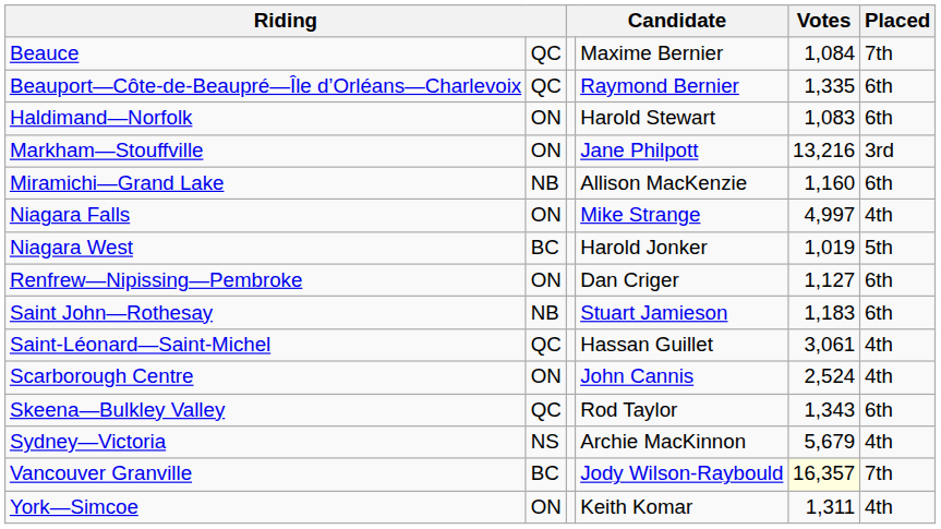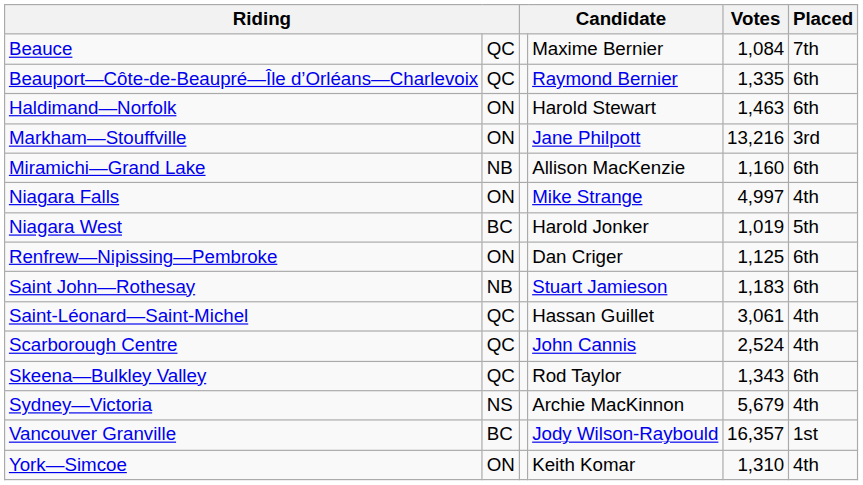Haldimand—Norfolk | Votes: 1,083 -> 1,463
Renfrew—Nipissing—Pembroke | Votes: 1,127 -> 1,125
Scarborough Centre | column 2: ON -> QC
Vancouver Granville | Votes: lightyellow background -> no background
Vancouver Granville | Placed: 7th -> 1st
York—Simcoe | Votes: 1,311 -> 1,310
